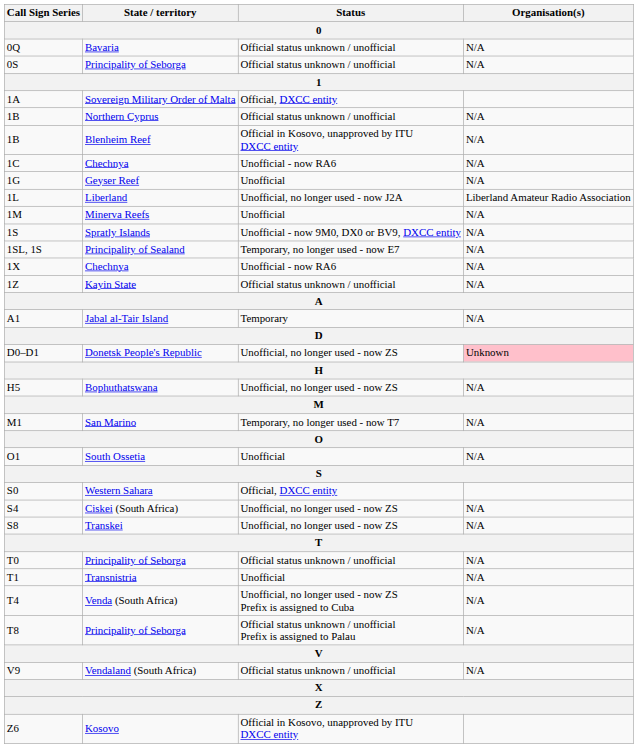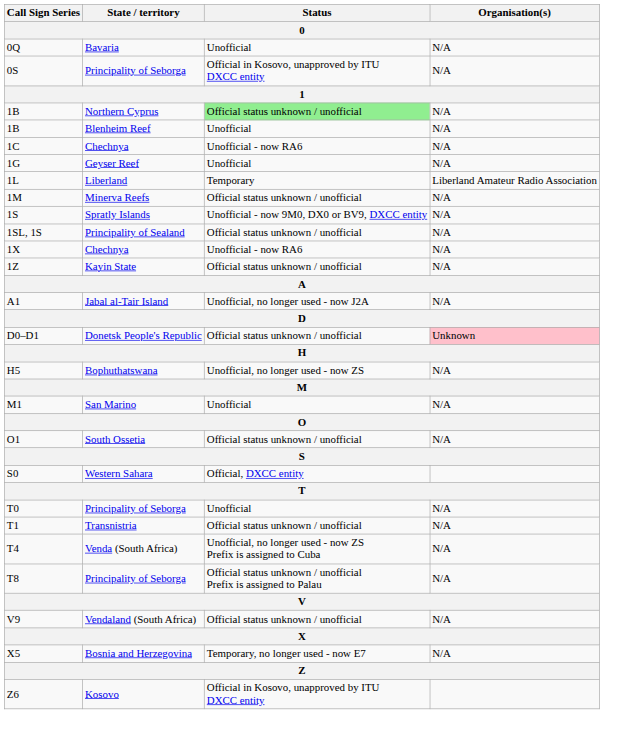0Q | Status: Official status unknown / unofficial -> Unofficial
0S | Status: Official status unknown / unofficial -> Official in Kosovo, unapproved by ITU DXCC entity
- row: 1A | Sovereign Military Order of Malta | Official, DXCC entity
1B / Northern Cyprus | Status: no background -> lightgreen background
1B / Blenheim Reef | Status: Official in Kosovo, unapproved by ITU DXCC entity -> Unofficial
1L | Status: Unofficial, no longer used - now J2A -> Temporary
1M | Status: Unofficial -> Official status unknown / unofficial
1SL, 1S | Status: Temporary, no longer used - now E7 -> Official status unknown / unofficial
A1 | Status: Temporary -> Unofficial, no longer used - now J2A
D0–D1 | Status: Unofficial, no longer used - now ZS -> Official status unknown / unofficial
M1 | Status: Temporary, no longer used - now T7 -> Unofficial
O1 | Status: Unofficial -> Official status unknown / unofficial
- row: S4 | Ciskei (South Africa) | Unofficial, no longer used - now ZS | N/A
- row: S8 | Transkei | Unofficial, no longer used - now ZS | N/A
T0 | Status: Official status unknown / unofficial -> Unofficial
T1 | Status: Unofficial -> Official status unknown / unofficial
+ row: X5 | Bosnia and Herzegovina | Temporary, no longer used - now E7 | N/A
